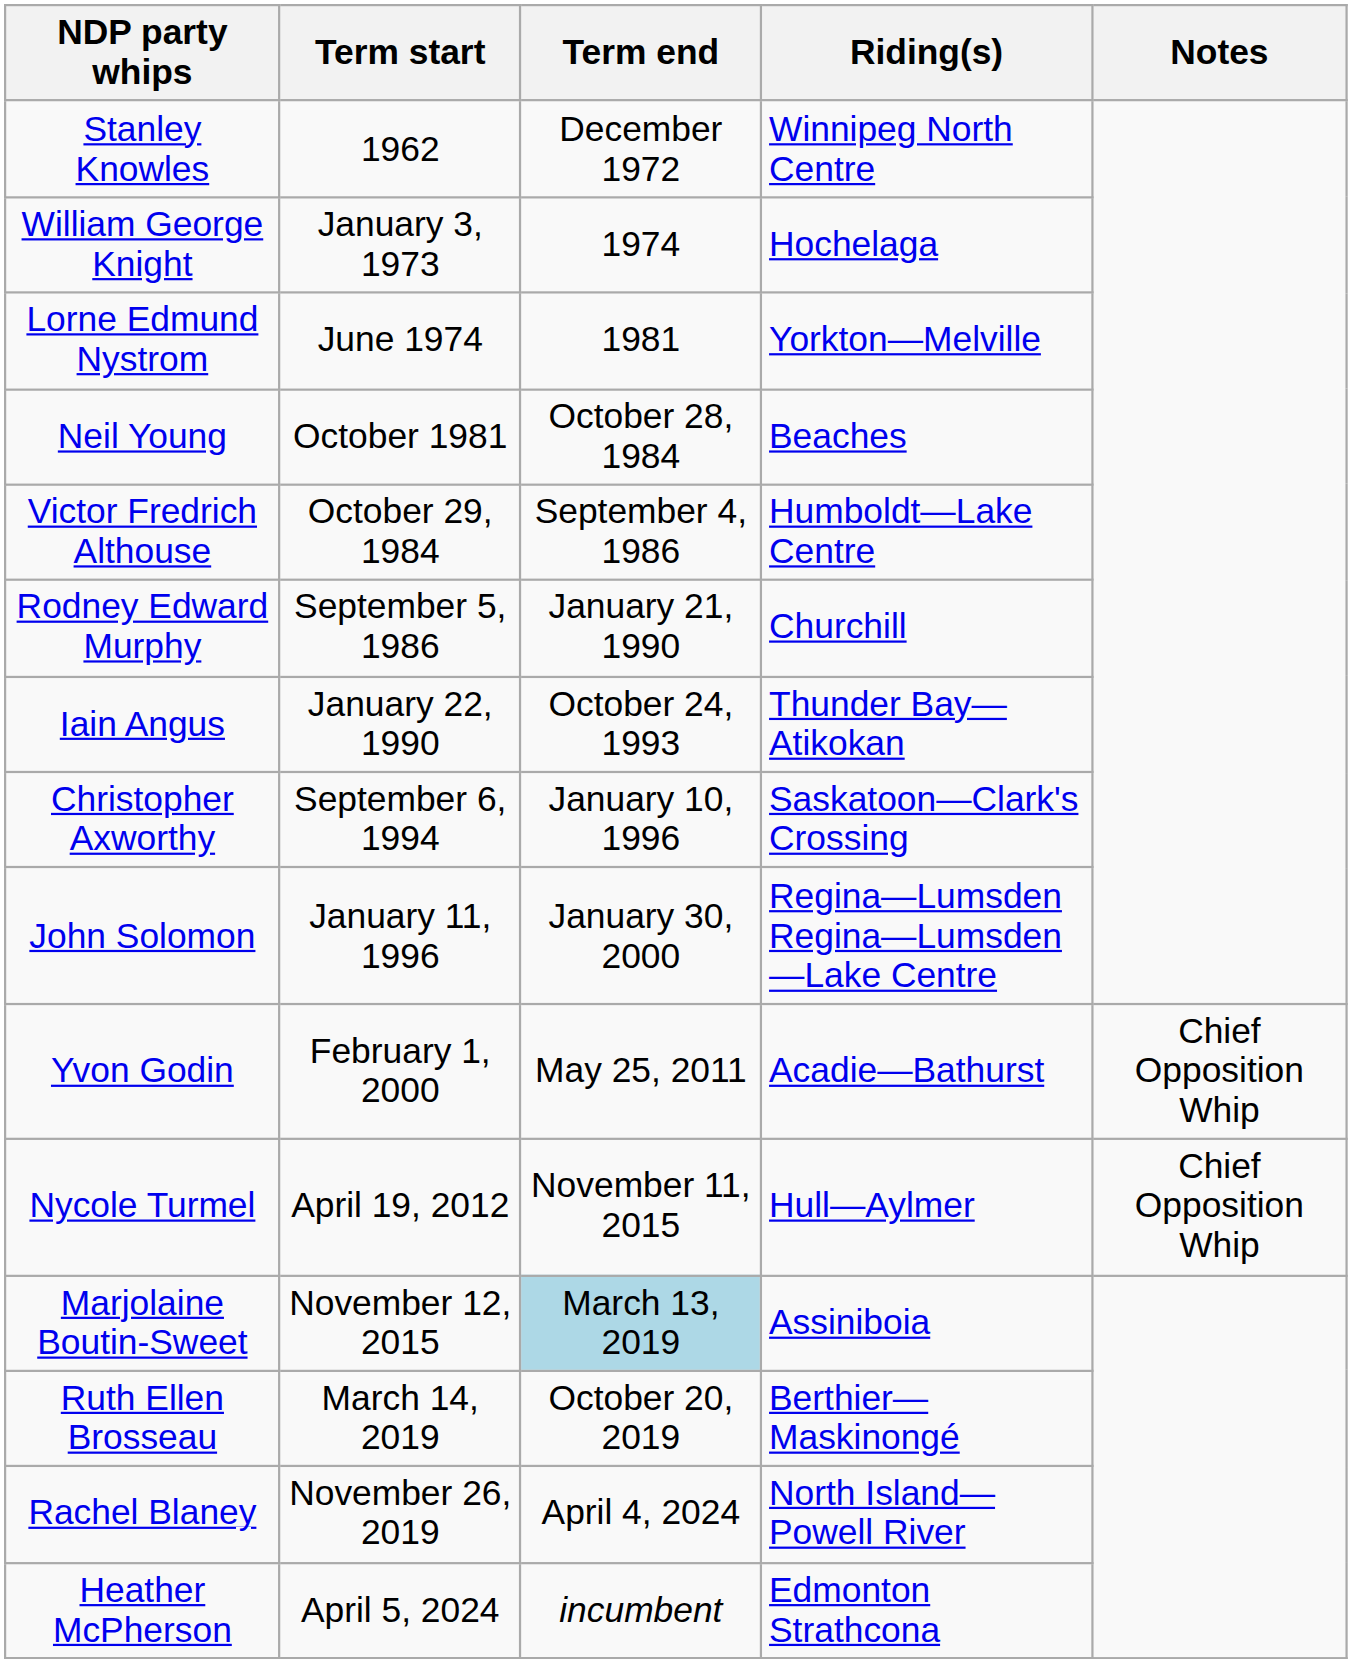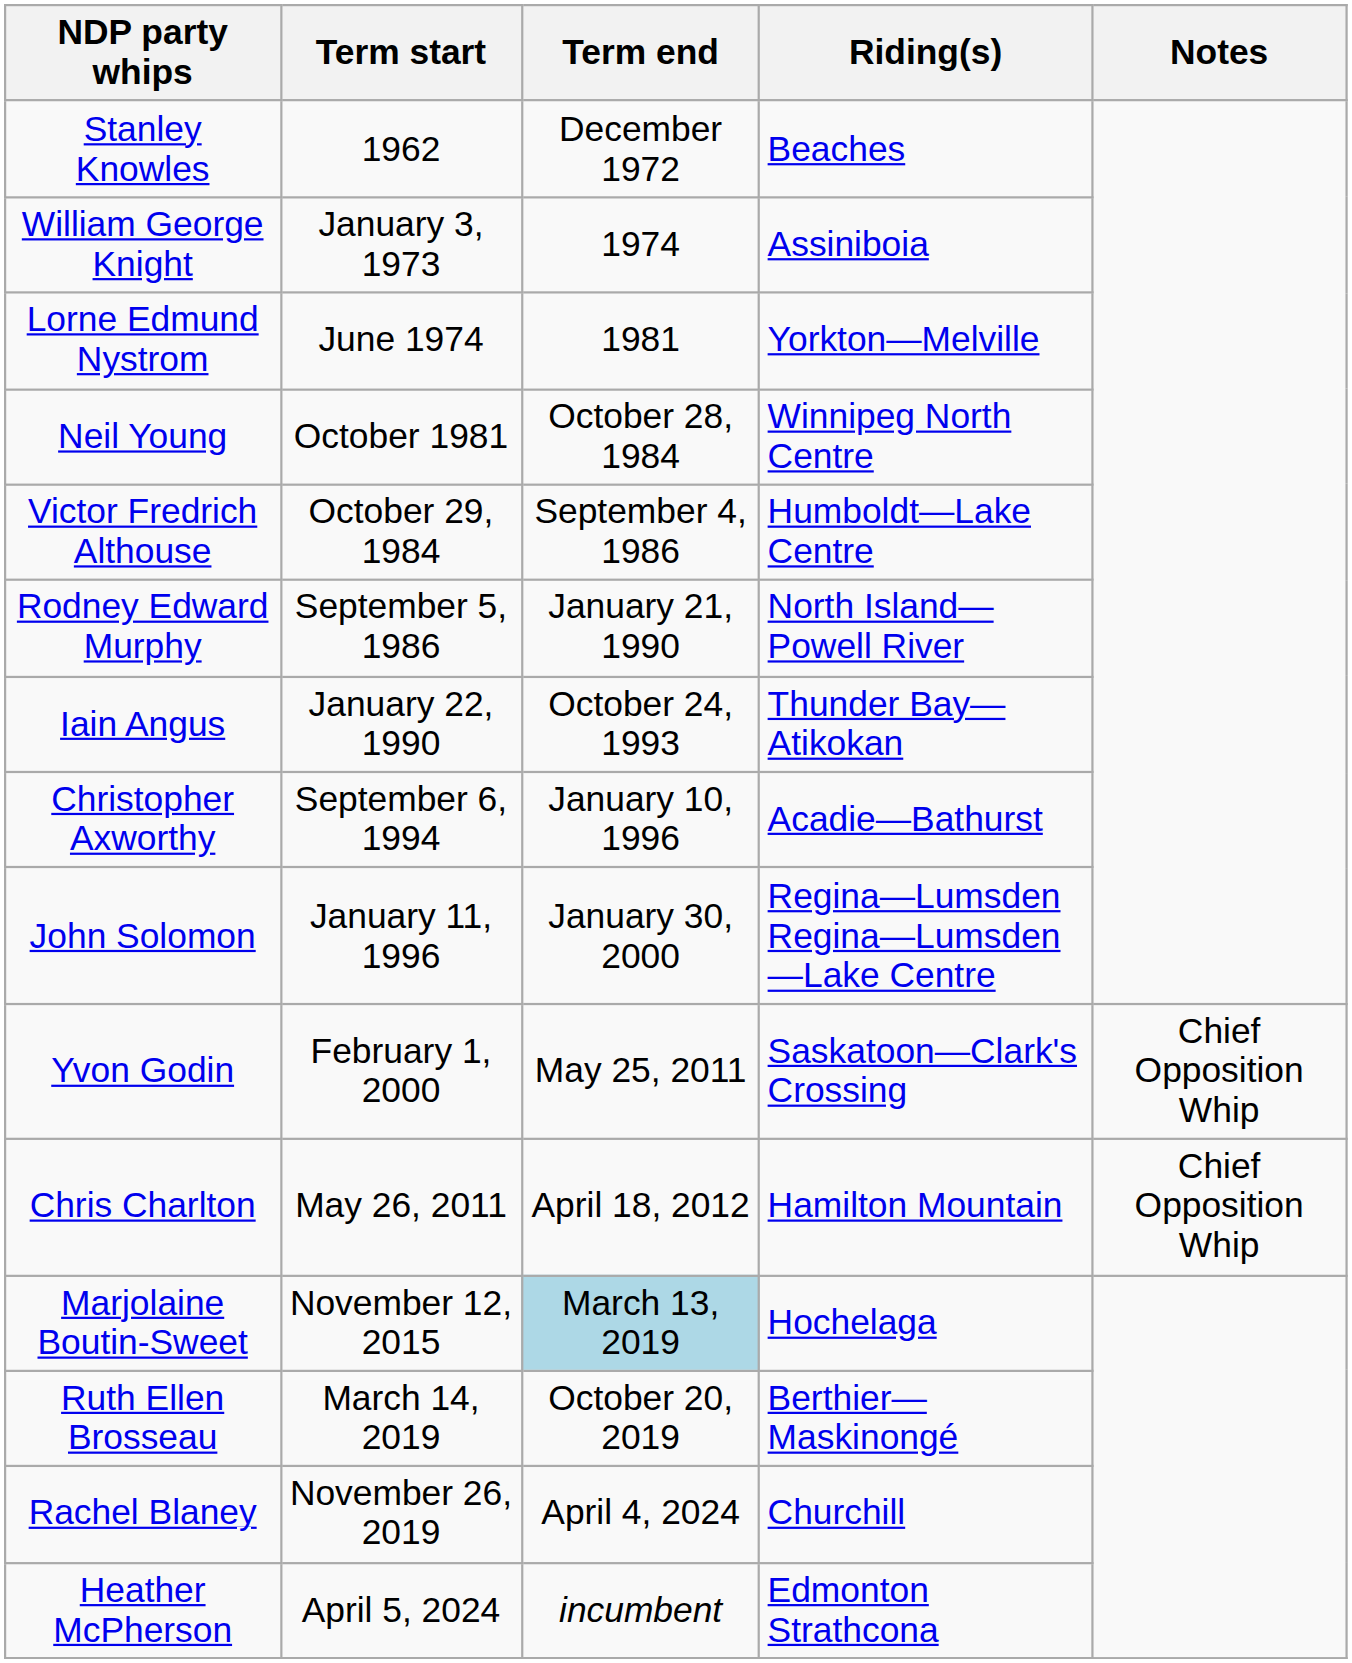Stanley Knowles | Riding(s): Winnipeg North Centre -> Beaches
William George Knight | Riding(s): Hochelaga -> Assiniboia
Neil Young | Riding(s): Beaches -> Winnipeg North Centre
Rodney Edward Murphy | Riding(s): Churchill -> North Island—Powell River
Christopher Axworthy | Riding(s): Saskatoon—Clark's Crossing -> Acadie—Bathurst
Yvon Godin | Riding(s): Acadie—Bathurst -> Saskatoon—Clark's Crossing
+ row: Chris Charlton | May 26, 2011 | April 18, 2012 | Hamilton Mountain | Chief Opposition Whip
- row: Nycole Turmel | April 19, 2012 | November 11, 2015 | Hull—Aylmer | Chief Opposition Whip
Marjolaine Boutin-Sweet | Riding(s): Assiniboia -> Hochelaga
Rachel Blaney | Riding(s): North Island—Powell River -> Churchill
